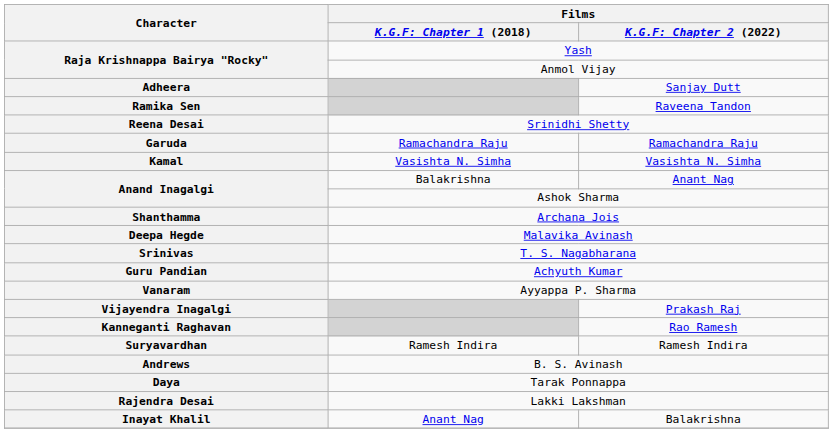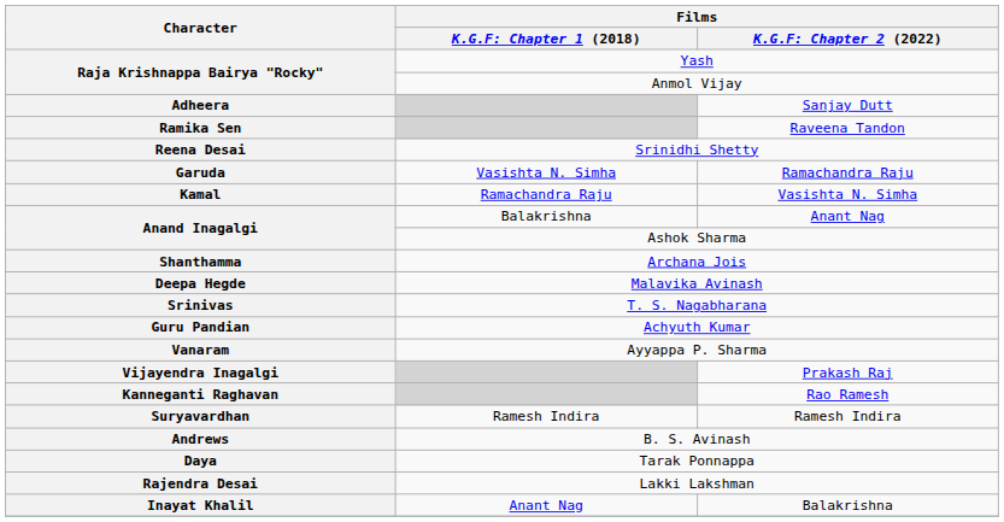Garuda | column 2: Ramachandra Raju -> Vasishta N. Simha
Kamal | column 2: Vasishta N. Simha -> Ramachandra Raju
